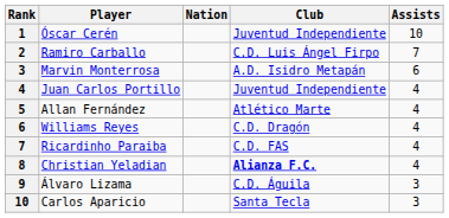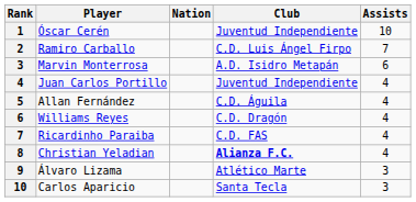Allan Fernández | Club: Atlético Marte -> C.D. Águila
Álvaro Lizama | Club: C.D. Águila -> Atlético Marte
